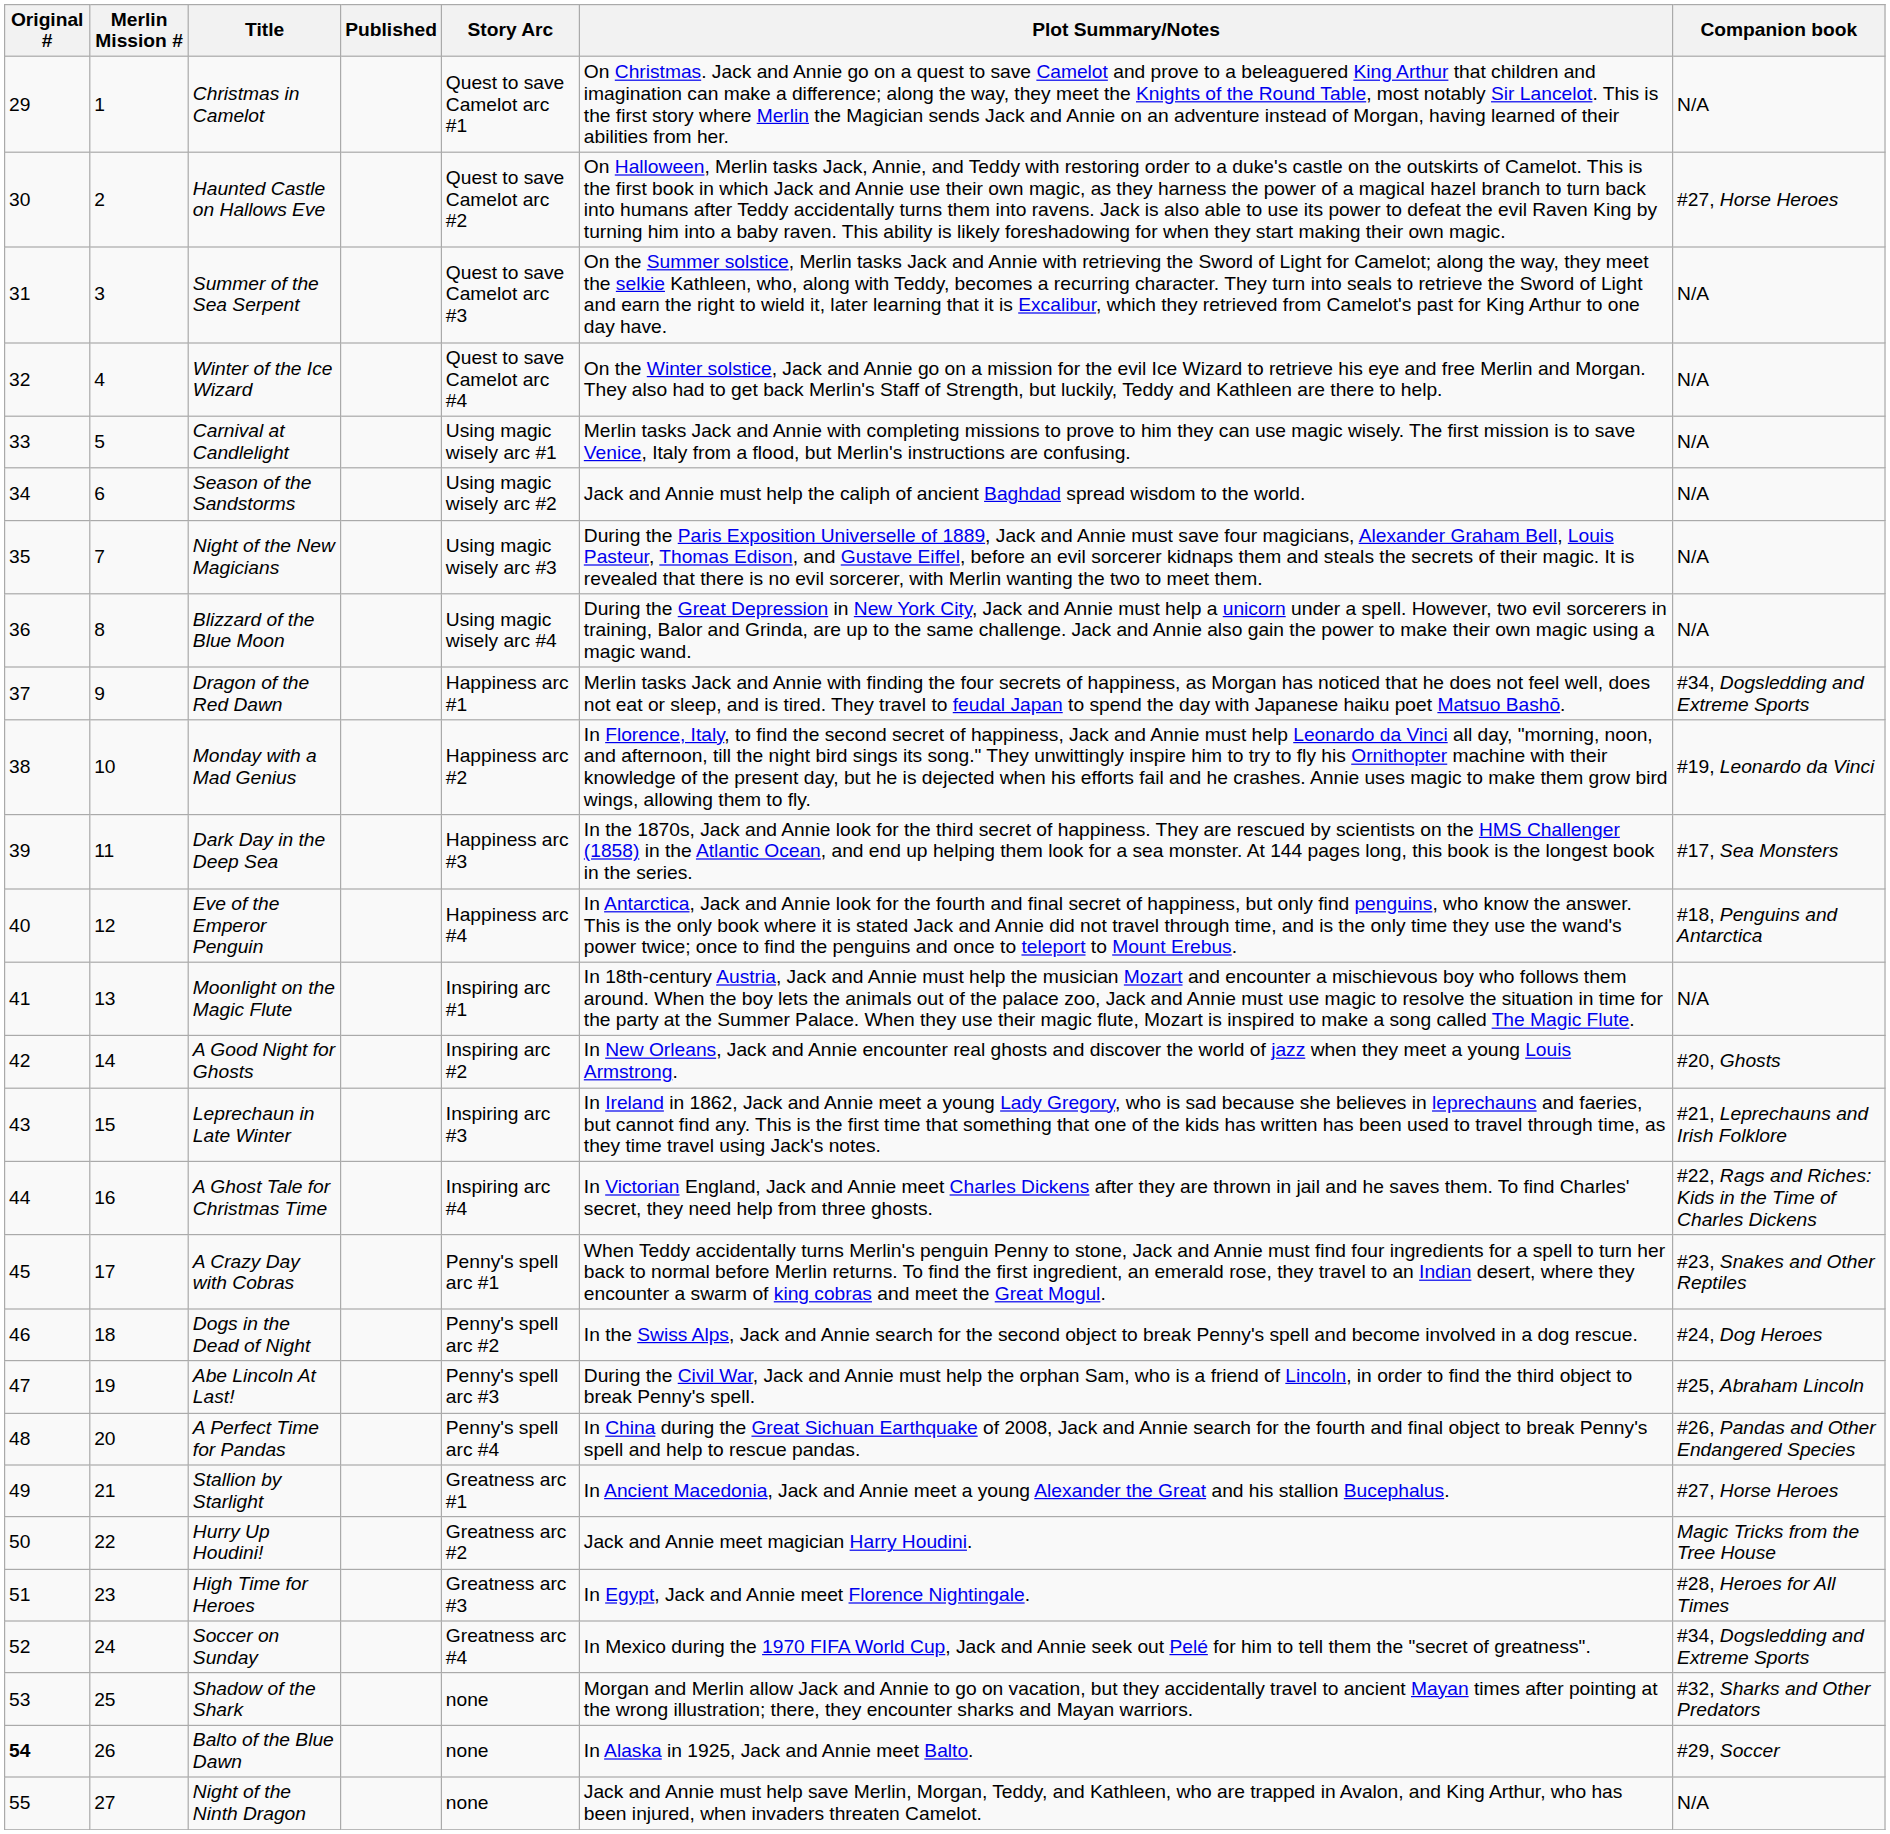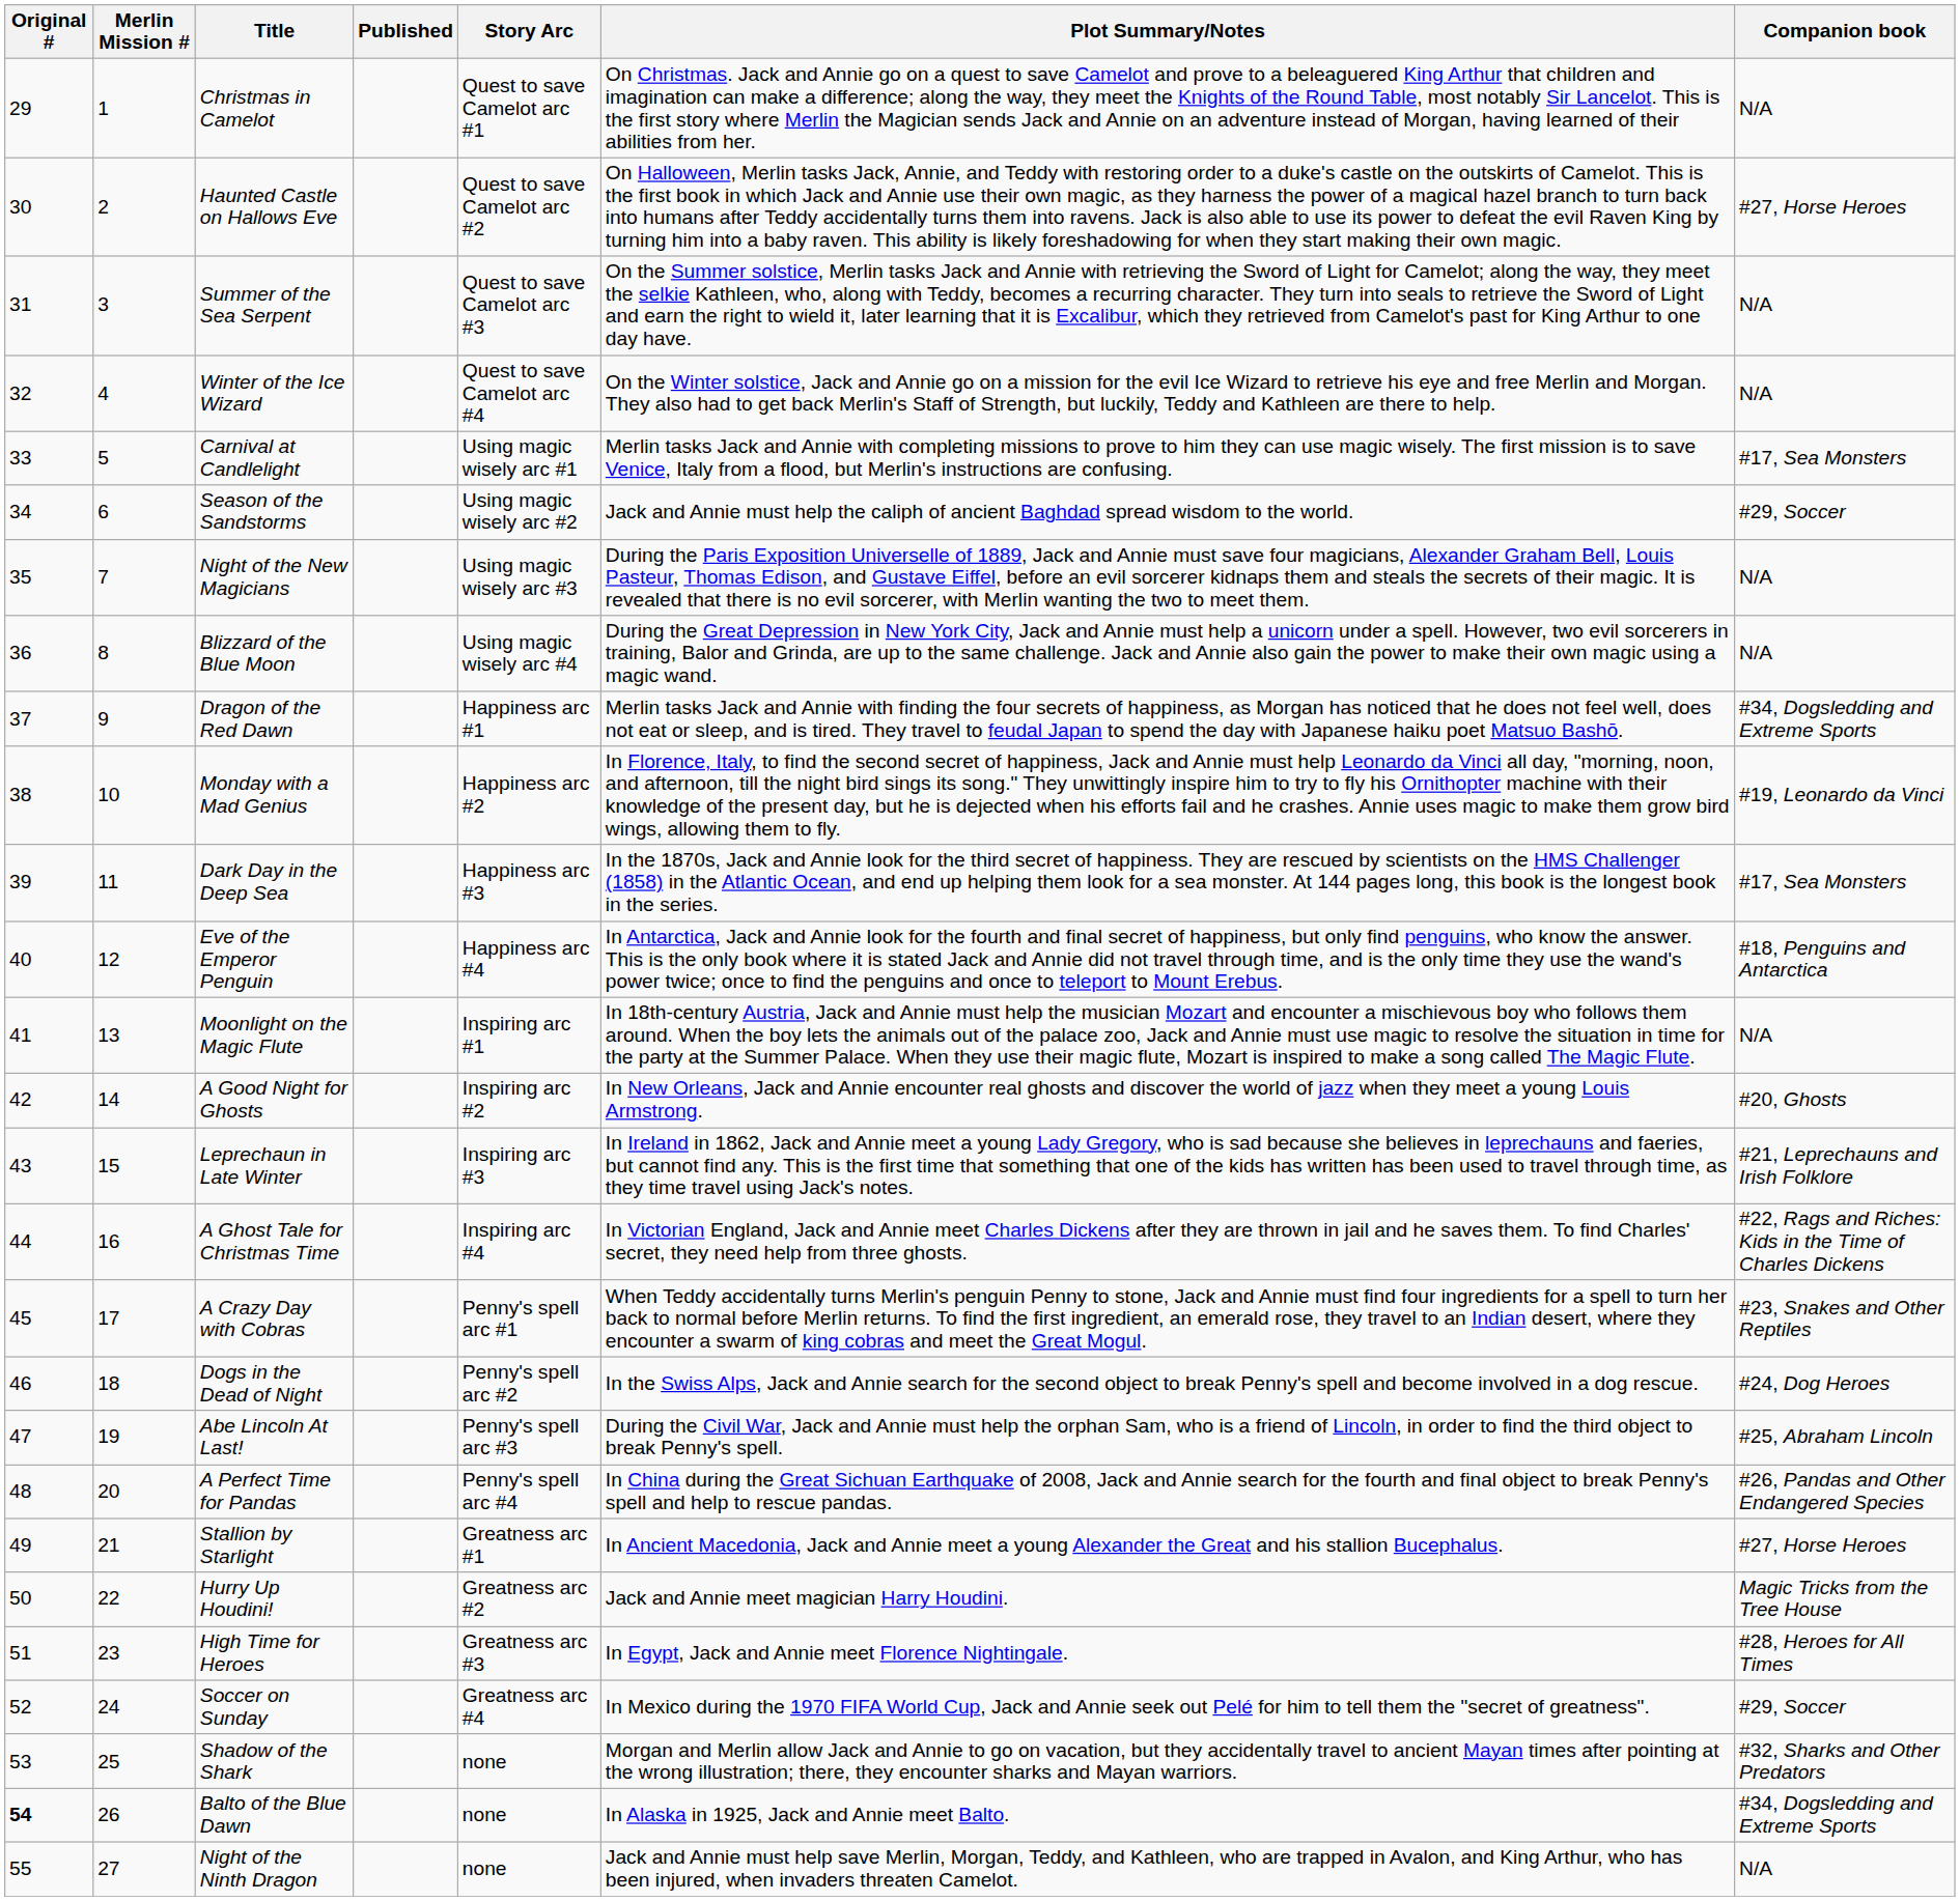Carnival at Candlelight | Companion book: N/A -> #17, Sea Monsters
Season of the Sandstorms | Companion book: N/A -> #29, Soccer
Soccer on Sunday | Companion book: #34, Dogsledding and Extreme Sports -> #29, Soccer
Balto of the Blue Dawn | Companion book: #29, Soccer -> #34, Dogsledding and Extreme Sports
